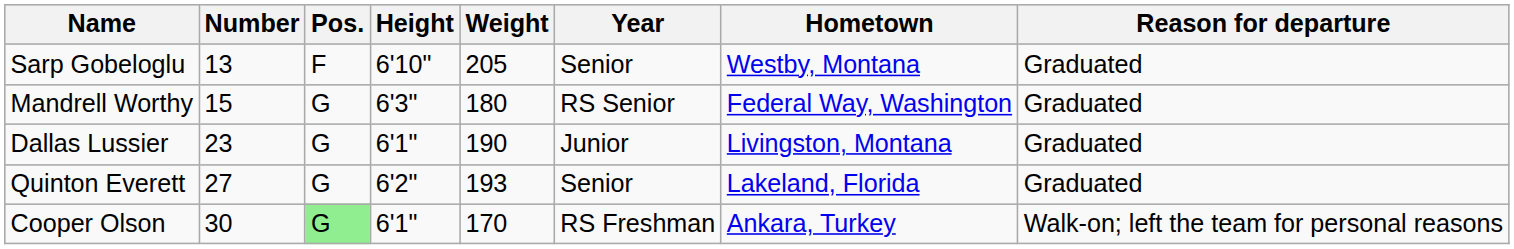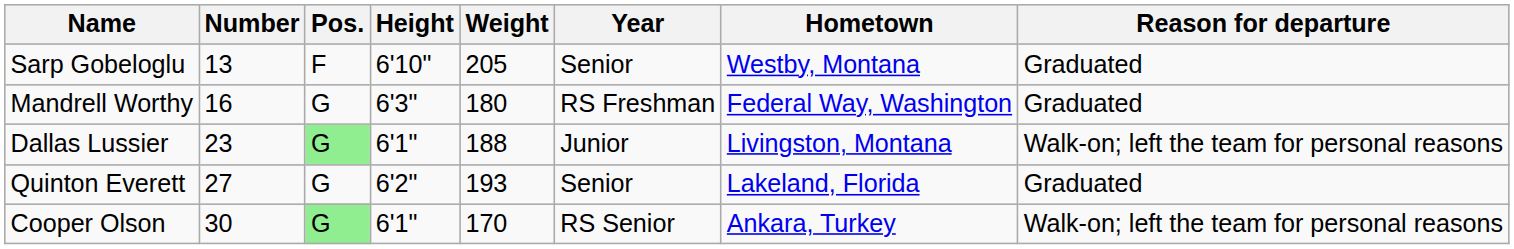Mandrell Worthy | Number: 15 -> 16
Mandrell Worthy | Year: RS Senior -> RS Freshman
Dallas Lussier | Pos.: no background -> lightgreen background
Dallas Lussier | Weight: 190 -> 188
Dallas Lussier | Reason for departure: Graduated -> Walk-on; left the team for personal reasons
Cooper Olson | Year: RS Freshman -> RS Senior
